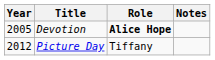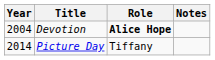Devotion | Year: 2005 -> 2004
Picture Day | Year: 2012 -> 2014
